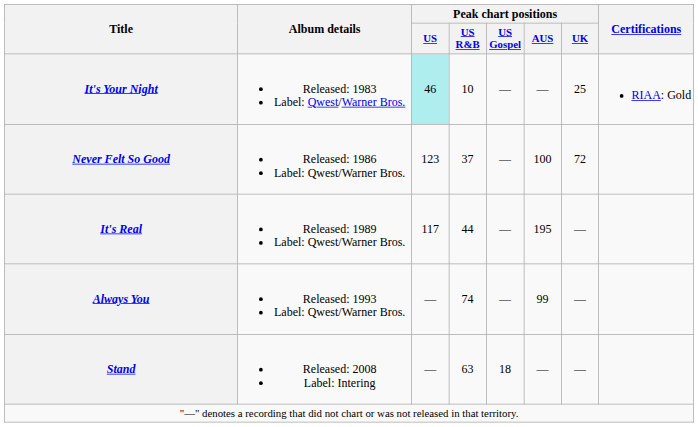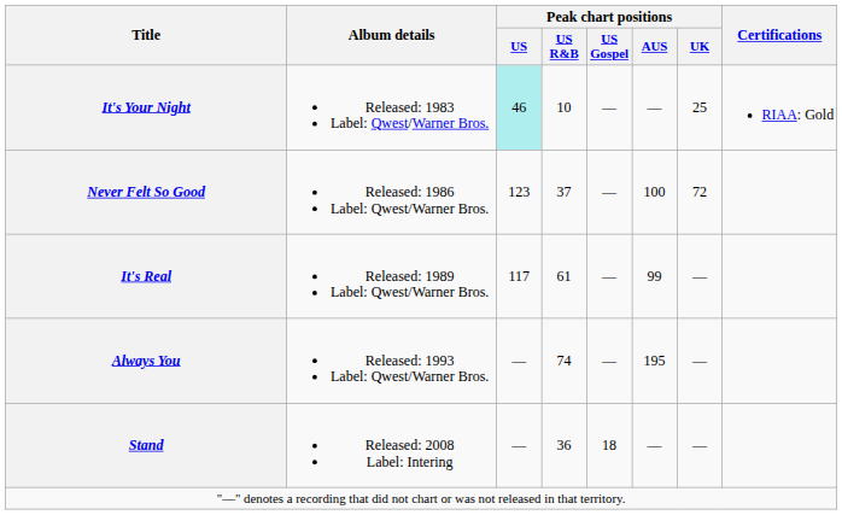It's Real | Peak chart positions / US R&B: 44 -> 61
It's Real | Peak chart positions / AUS: 195 -> 99
Always You | Peak chart positions / AUS: 99 -> 195
Stand | Peak chart positions / US R&B: 63 -> 36
